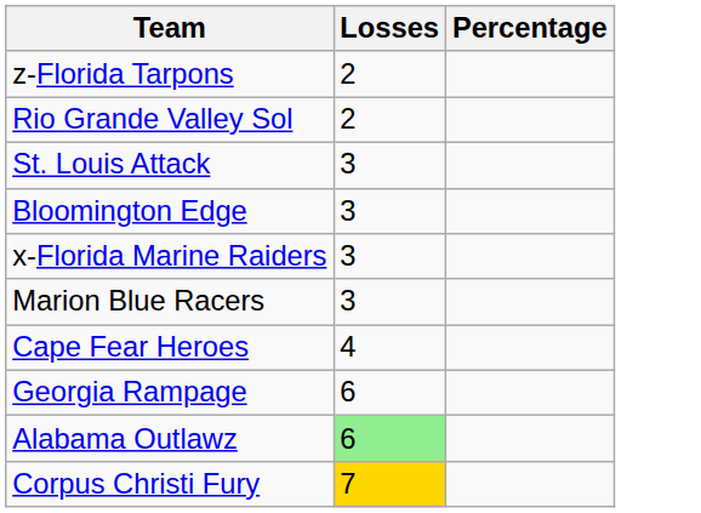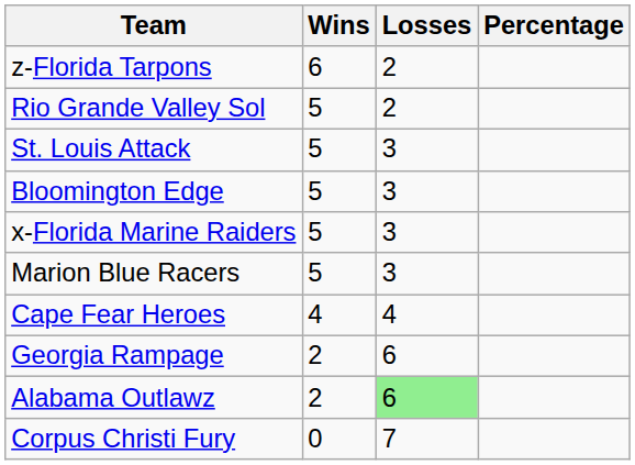+ column: Wins | 6 | 5 | 5 | 5 | 5 | 5 | 4 | 2 | 2 | 0
Corpus Christi Fury | Losses: gold background -> no background
